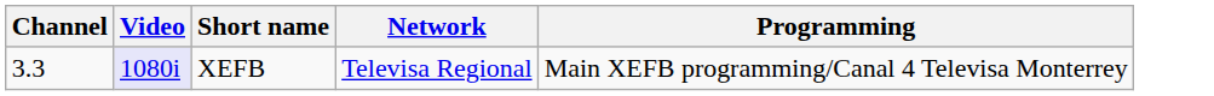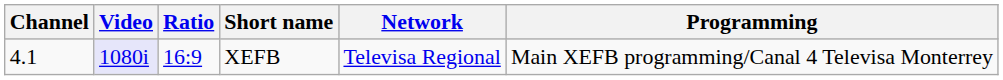+ column: Ratio | 16:9
XEFB | Channel: 3.3 -> 4.1
